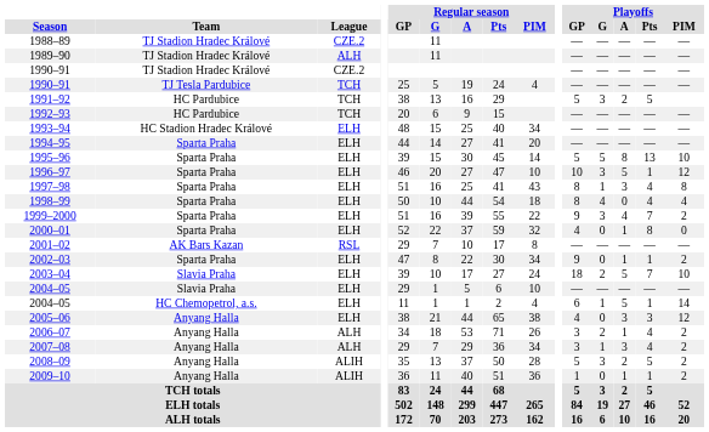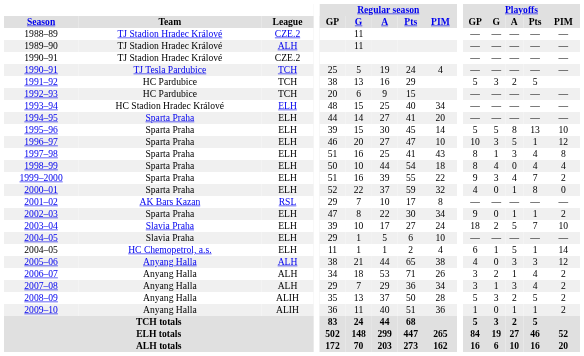2005–06 | League: ELH -> ALH
